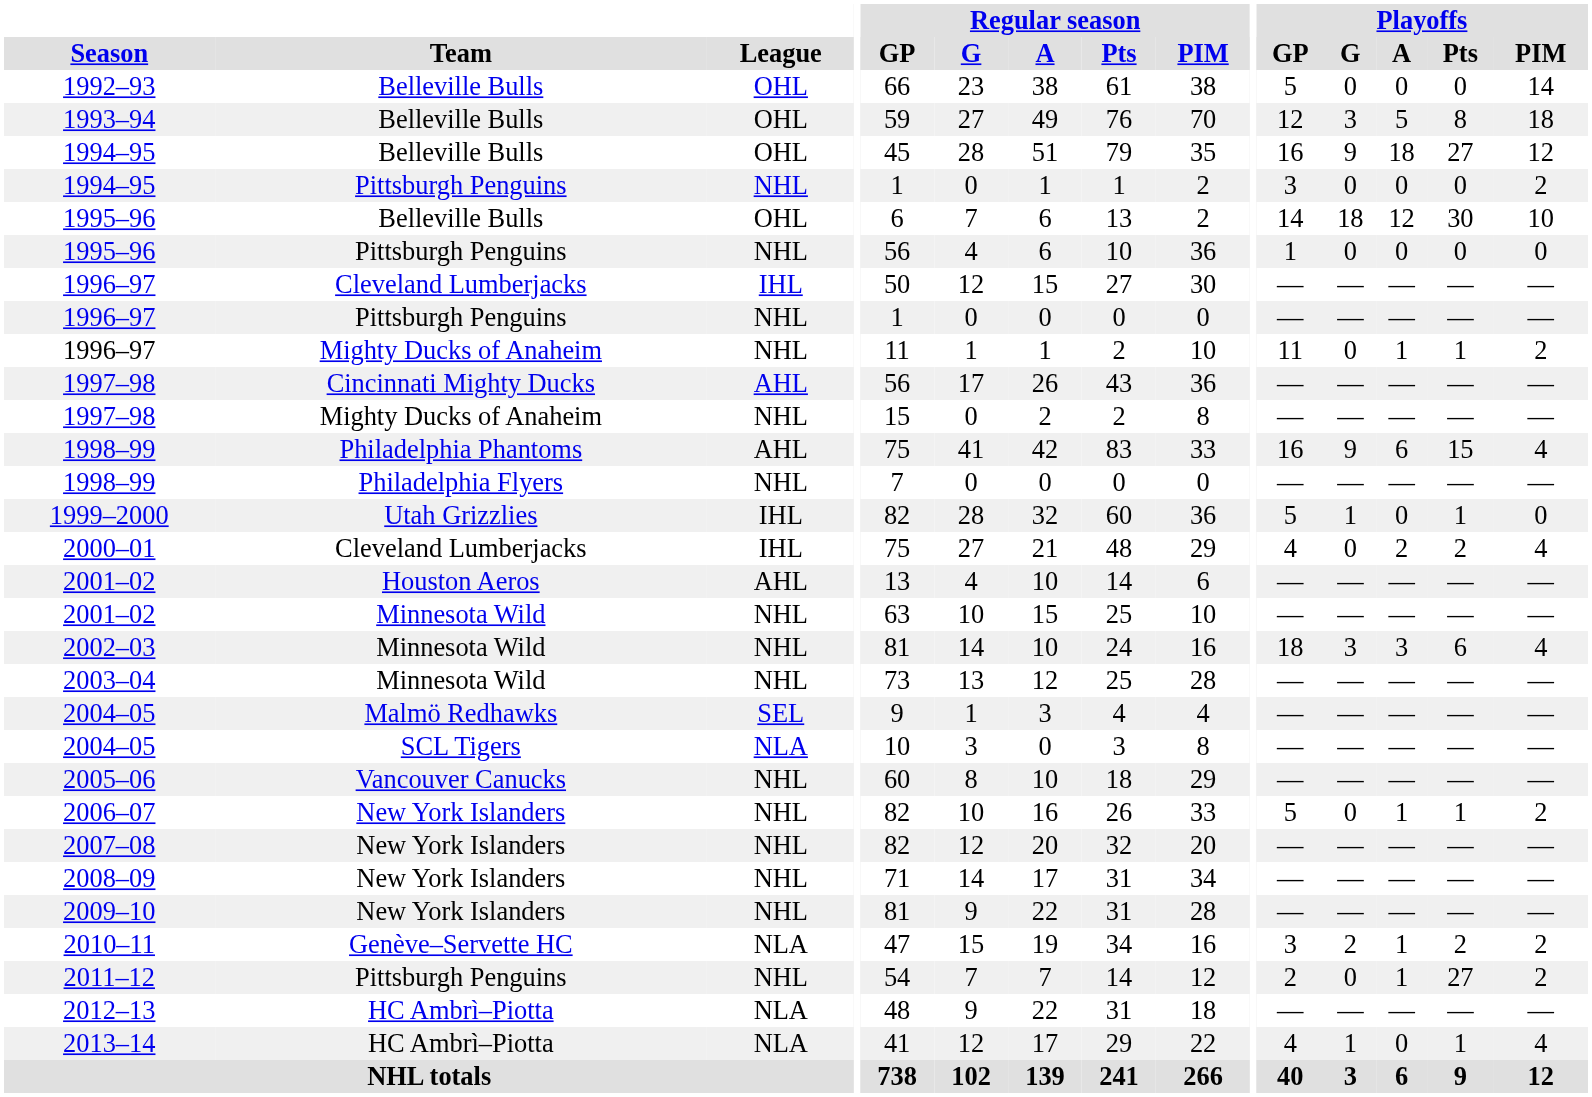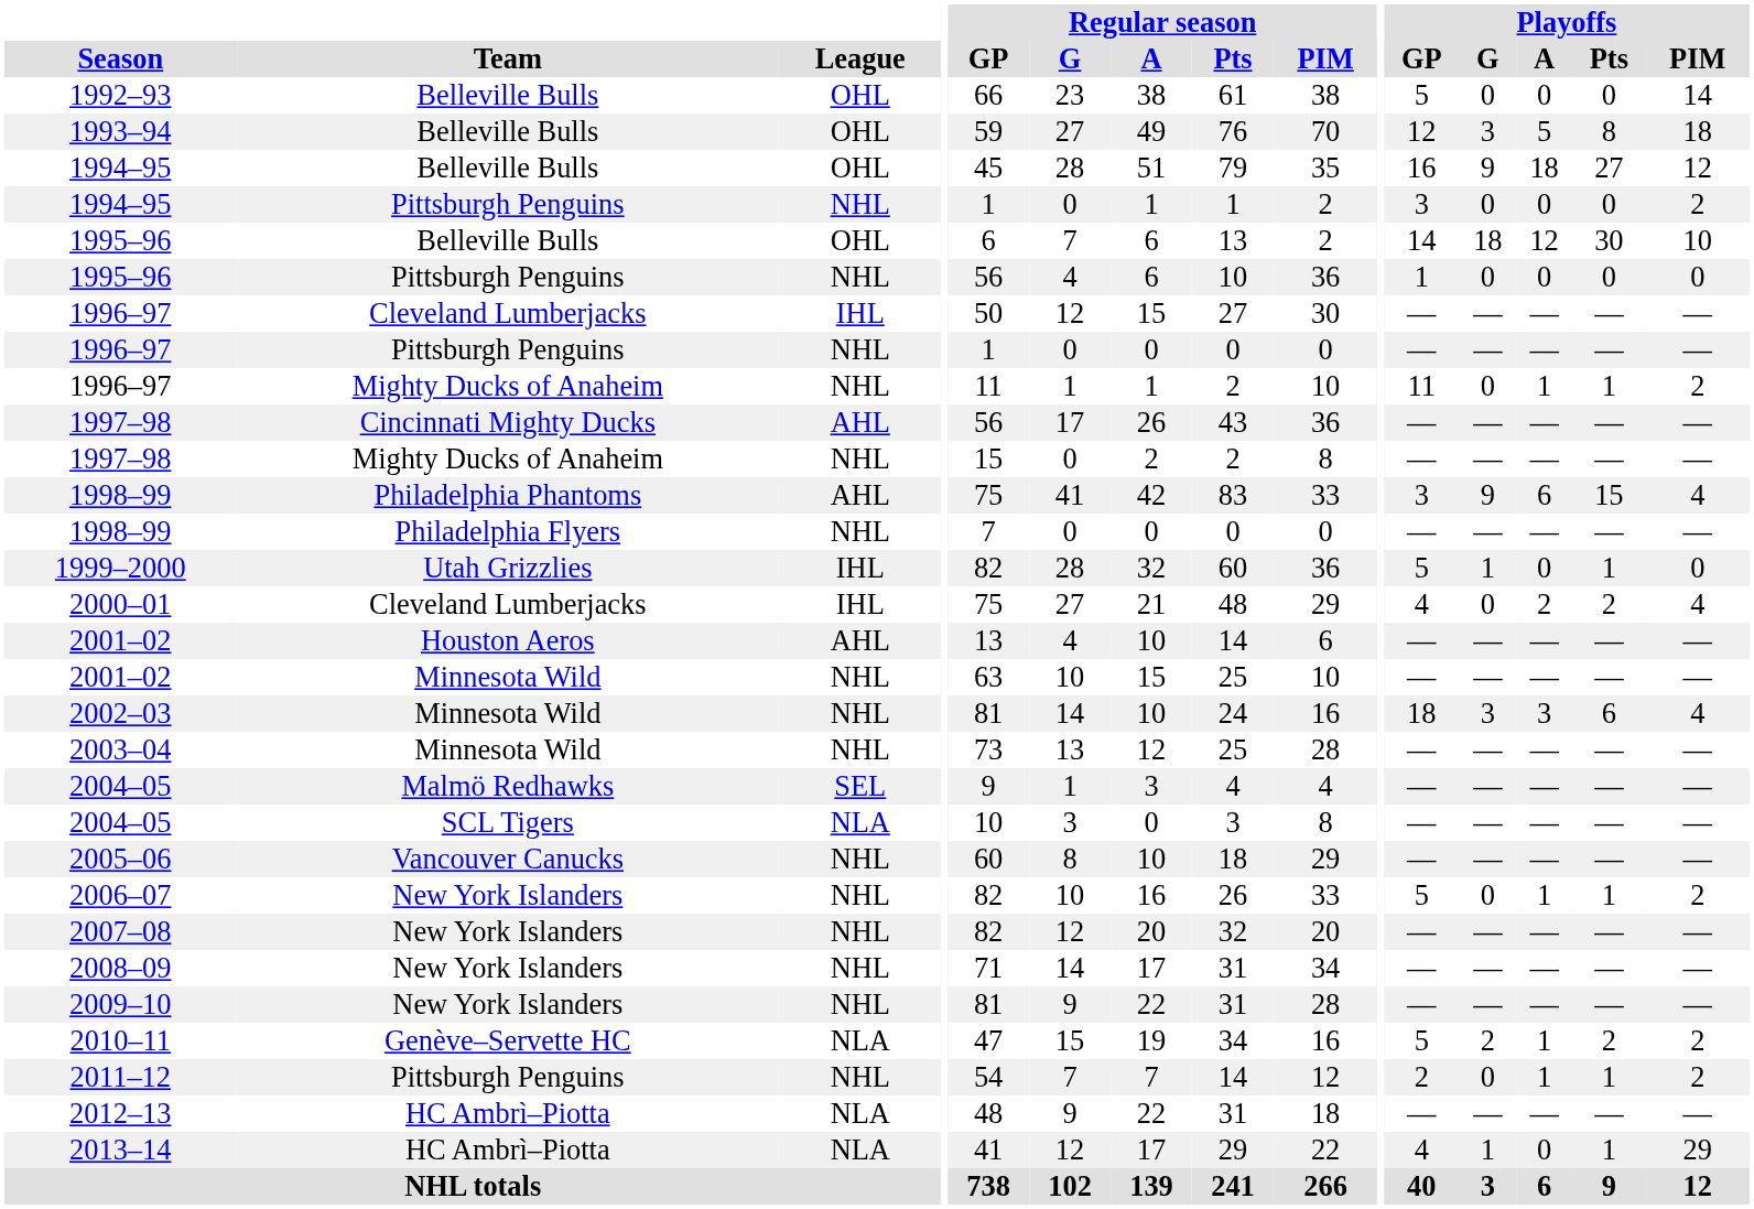1998–99 / Philadelphia Phantoms | Playoffs / GP: 16 -> 3
2010–11 | Playoffs / GP: 3 -> 5
2011–12 | Playoffs / Pts: 27 -> 1
2013–14 | Playoffs / PIM: 4 -> 29
